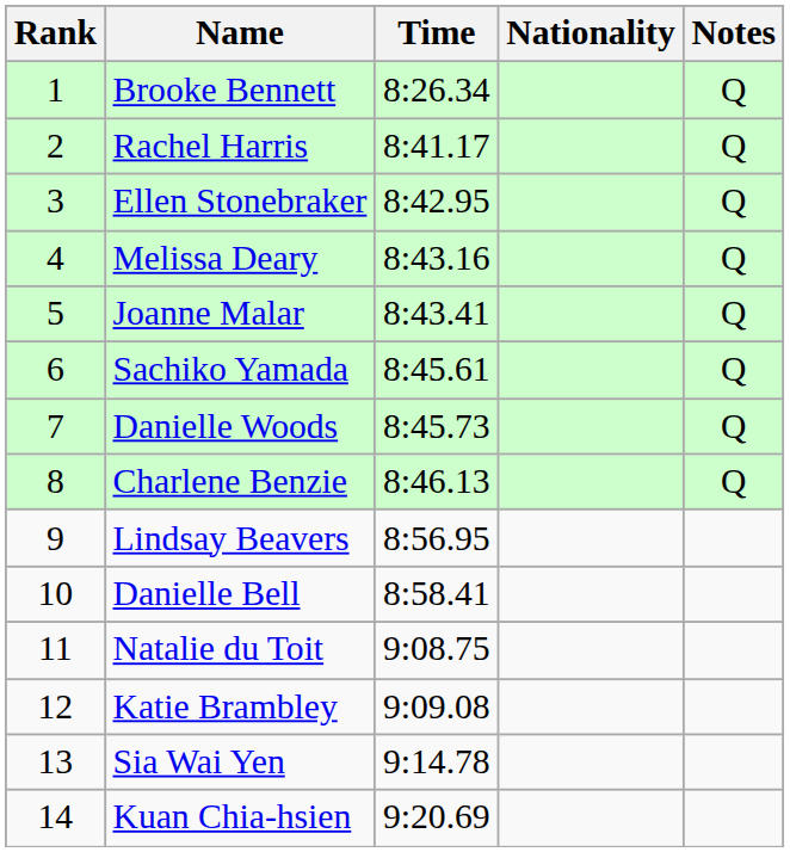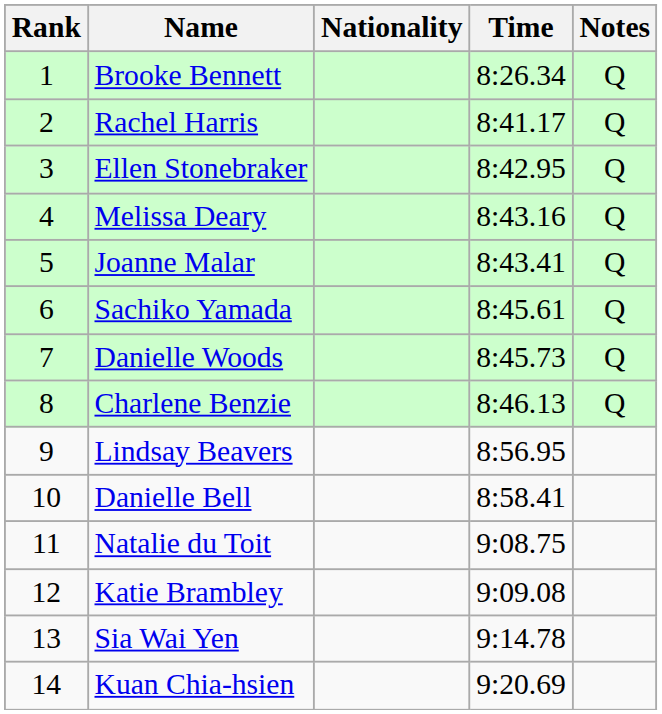columns swapped: Nationality <-> Time
